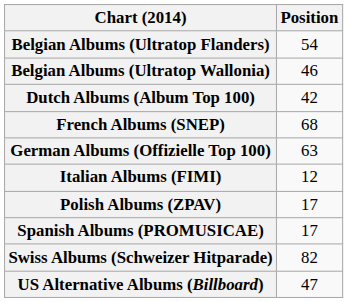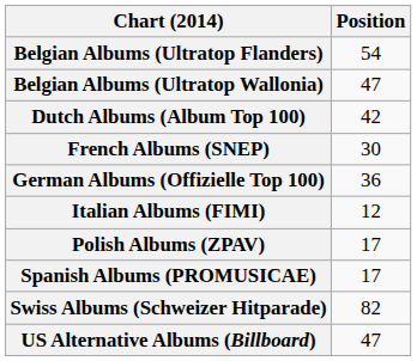Belgian Albums (Ultratop Wallonia) | Position: 46 -> 47
French Albums (SNEP) | Position: 68 -> 30
German Albums (Offizielle Top 100) | Position: 63 -> 36
